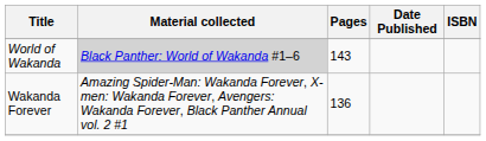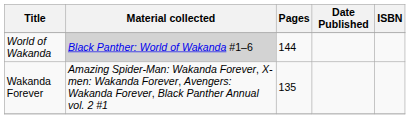World of Wakanda | Pages: 143 -> 144
Wakanda Forever | Pages: 136 -> 135
